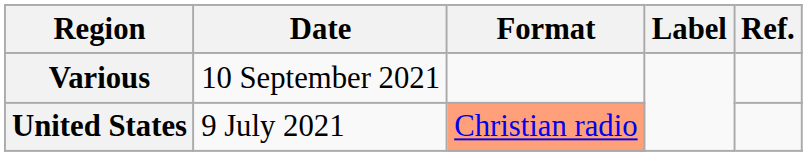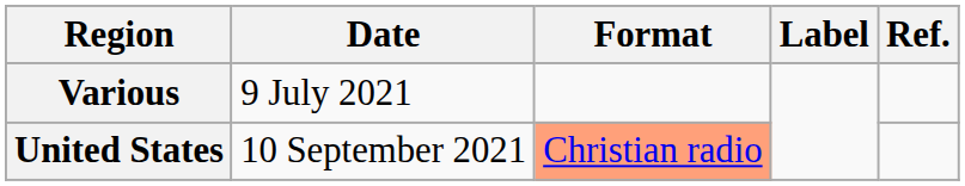Various | Date: 10 September 2021 -> 9 July 2021
United States | Date: 9 July 2021 -> 10 September 2021
